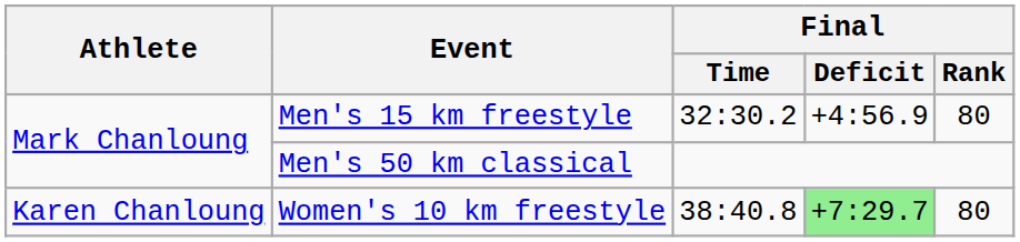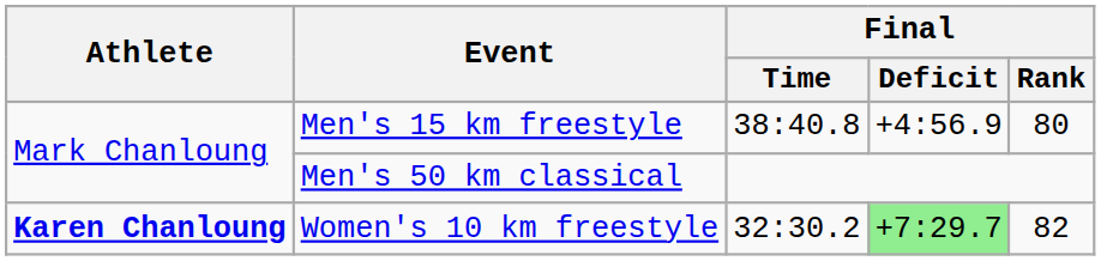Men's 15 km freestyle | Final / Time: 32:30.2 -> 38:40.8
Women's 10 km freestyle | Athlete: normal -> bold
Women's 10 km freestyle | Final / Time: 38:40.8 -> 32:30.2
Women's 10 km freestyle | Final / Rank: 80 -> 82
